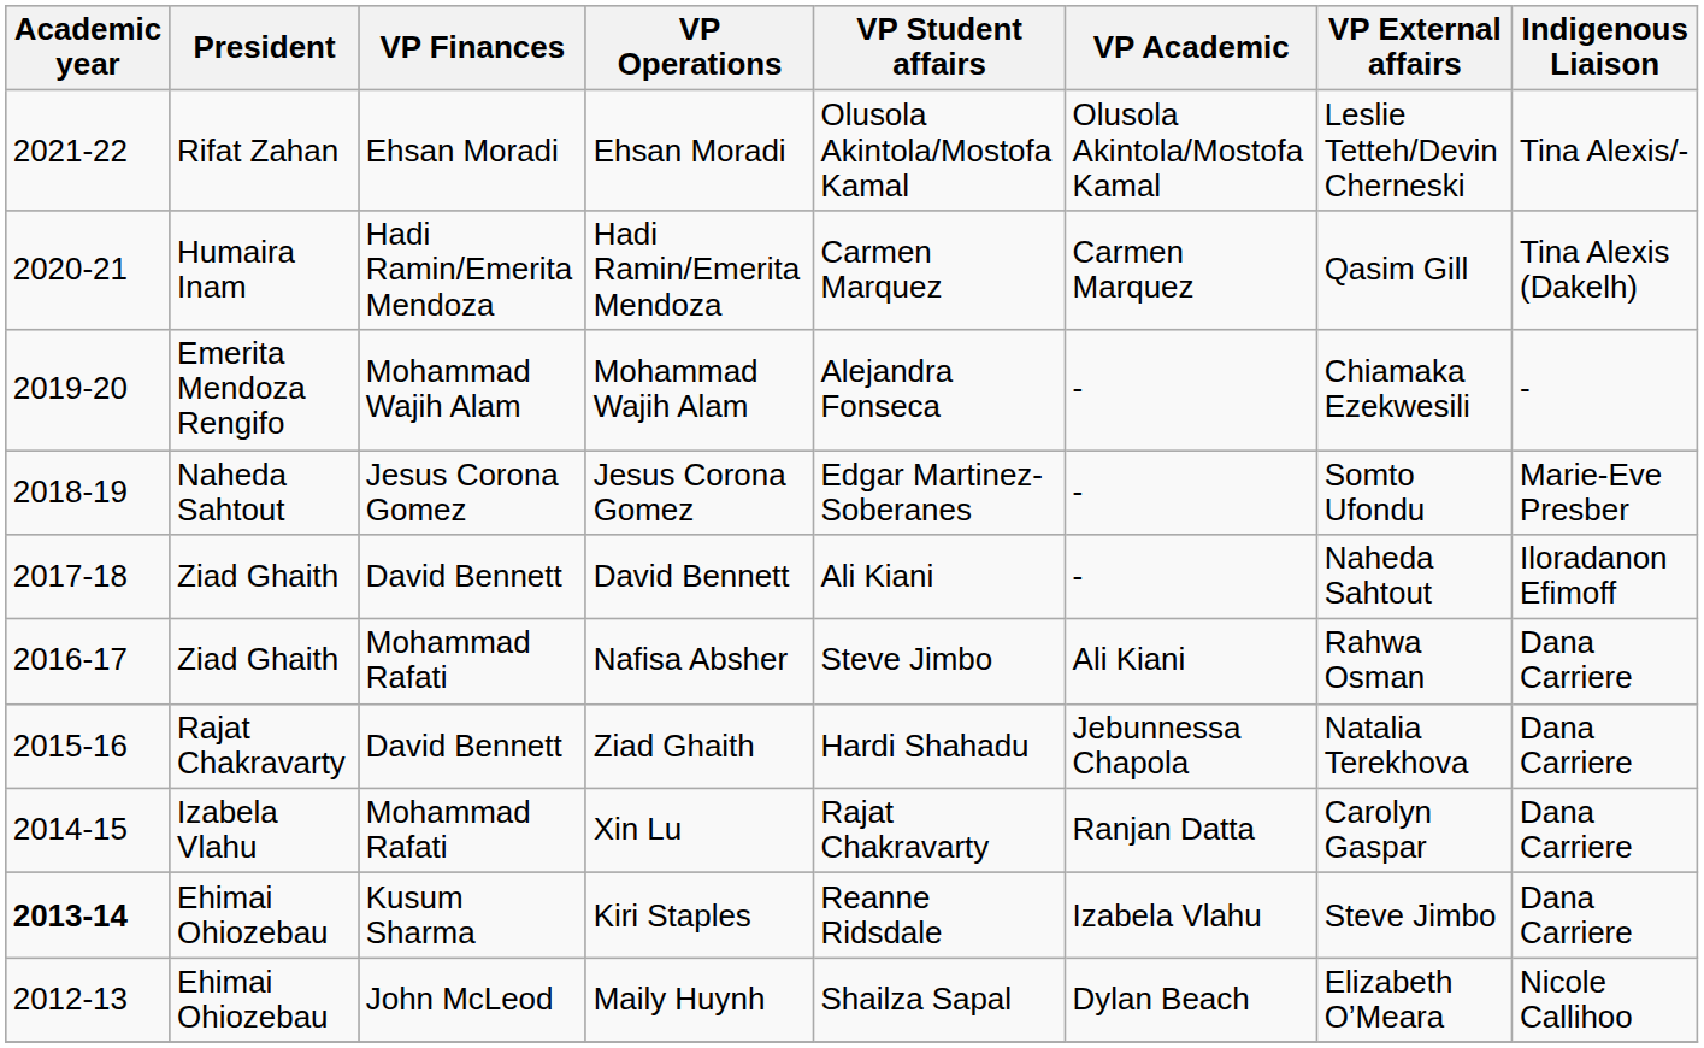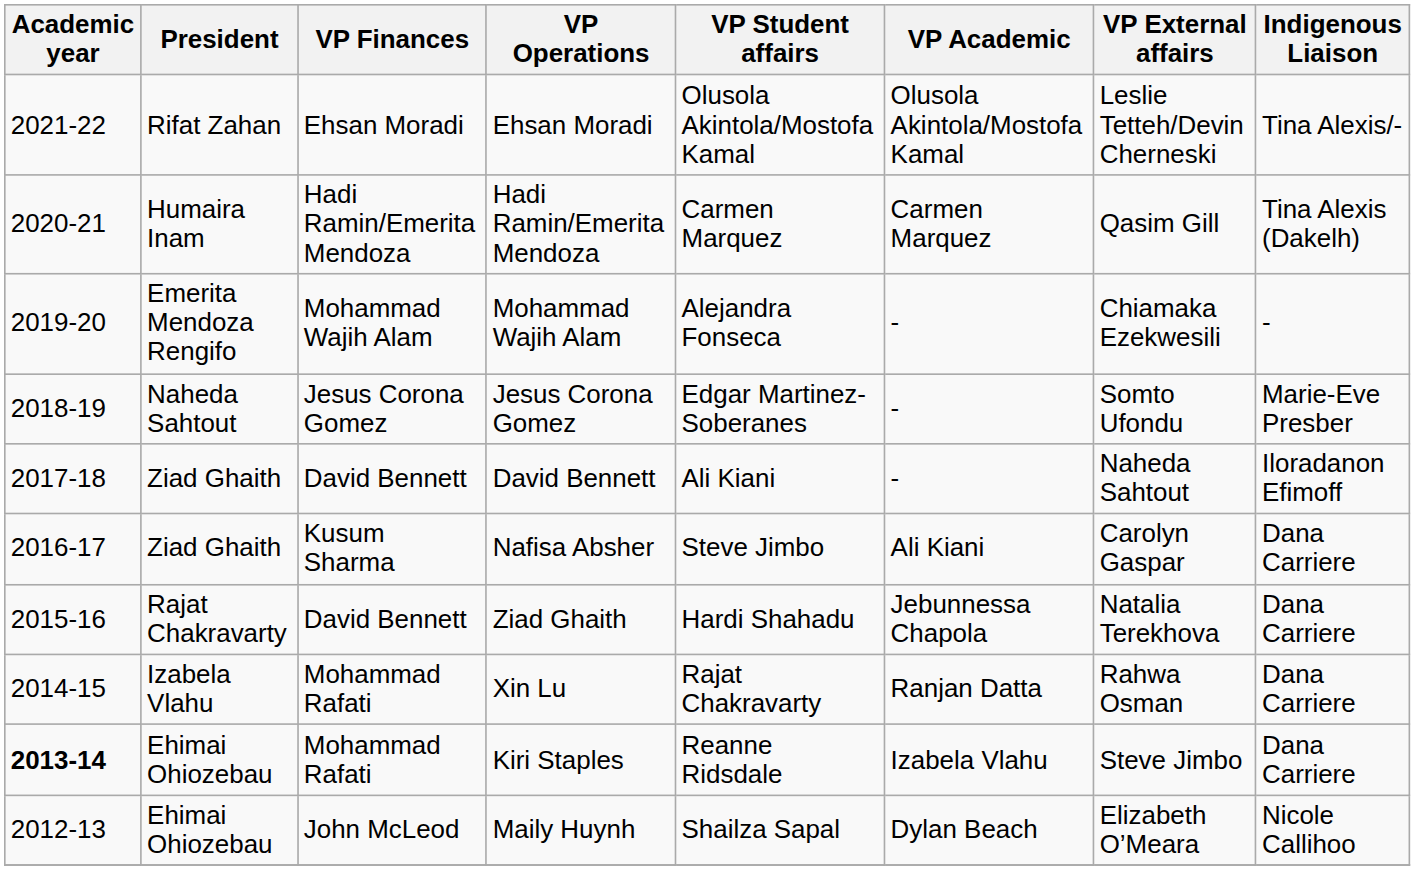Nafisa Absher | VP Finances: Mohammad Rafati -> Kusum Sharma
Nafisa Absher | VP External affairs: Rahwa Osman -> Carolyn Gaspar
Xin Lu | VP External affairs: Carolyn Gaspar -> Rahwa Osman
Kiri Staples | VP Finances: Kusum Sharma -> Mohammad Rafati
